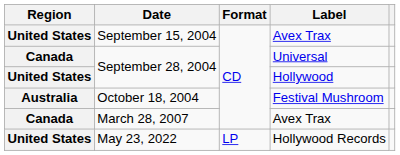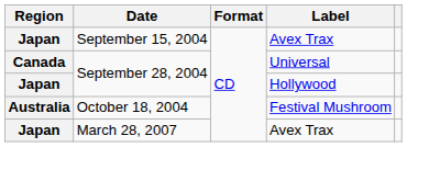September 15, 2004 | Region: United States -> Japan
September 28, 2004 / Hollywood | Region: United States -> Japan
March 28, 2007 | Region: Canada -> Japan
- row: United States | May 23, 2022 | LP | Hollywood Records
